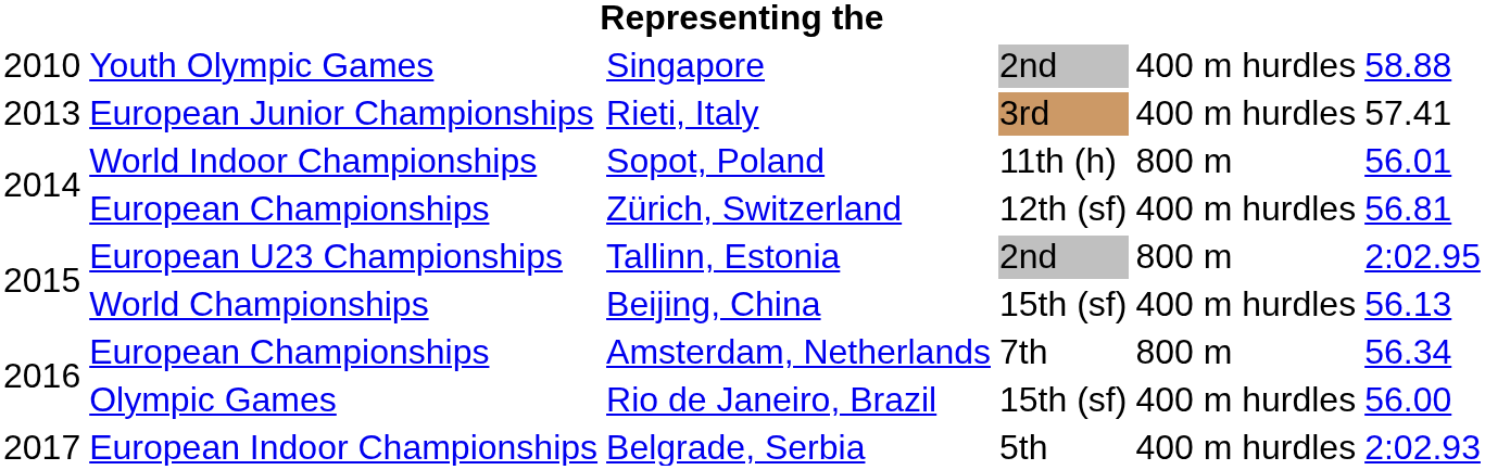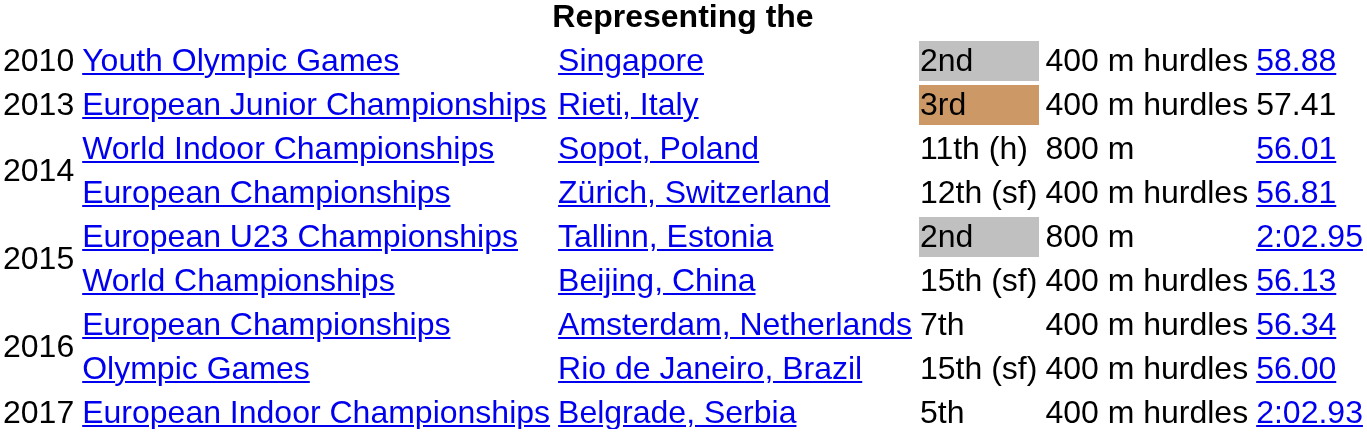Amsterdam, Netherlands | column 5: 800 m -> 400 m hurdles
